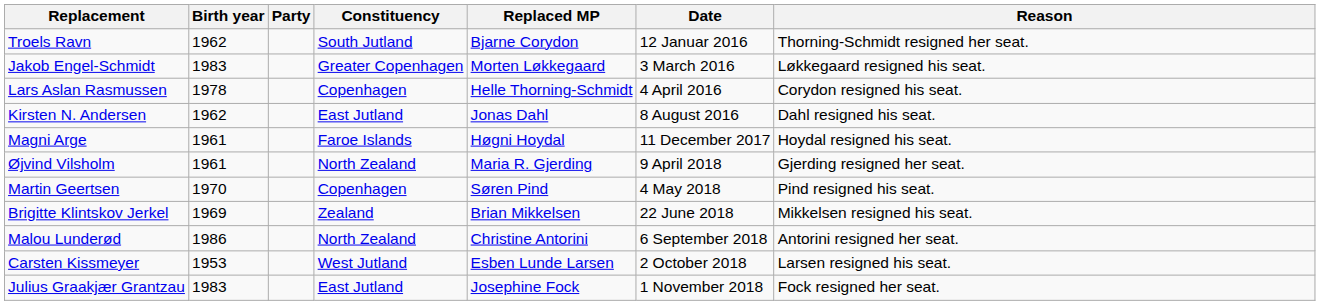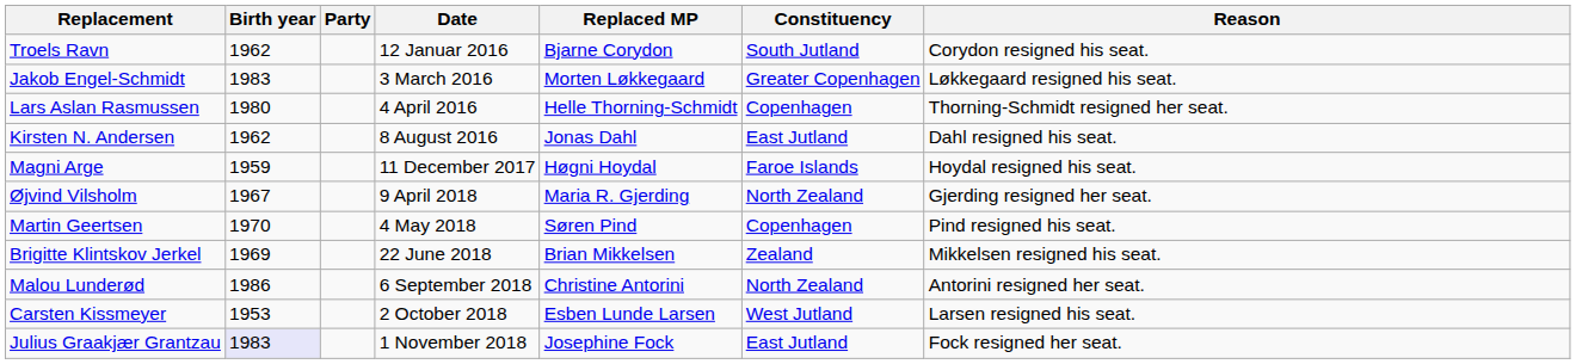columns swapped: Constituency <-> Date
Troels Ravn | Reason: Thorning-Schmidt resigned her seat. -> Corydon resigned his seat.
Lars Aslan Rasmussen | Birth year: 1978 -> 1980
Lars Aslan Rasmussen | Reason: Corydon resigned his seat. -> Thorning-Schmidt resigned her seat.
Magni Arge | Birth year: 1961 -> 1959
Øjvind Vilsholm | Birth year: 1961 -> 1967
Julius Graakjær Grantzau | Birth year: no background -> lavender background
